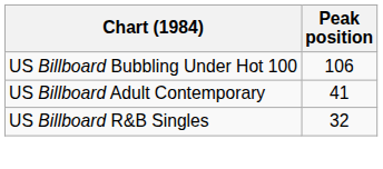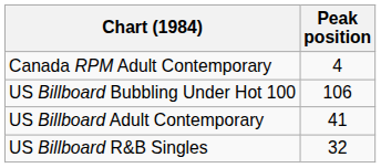+ row: Canada RPM Adult Contemporary | 4
